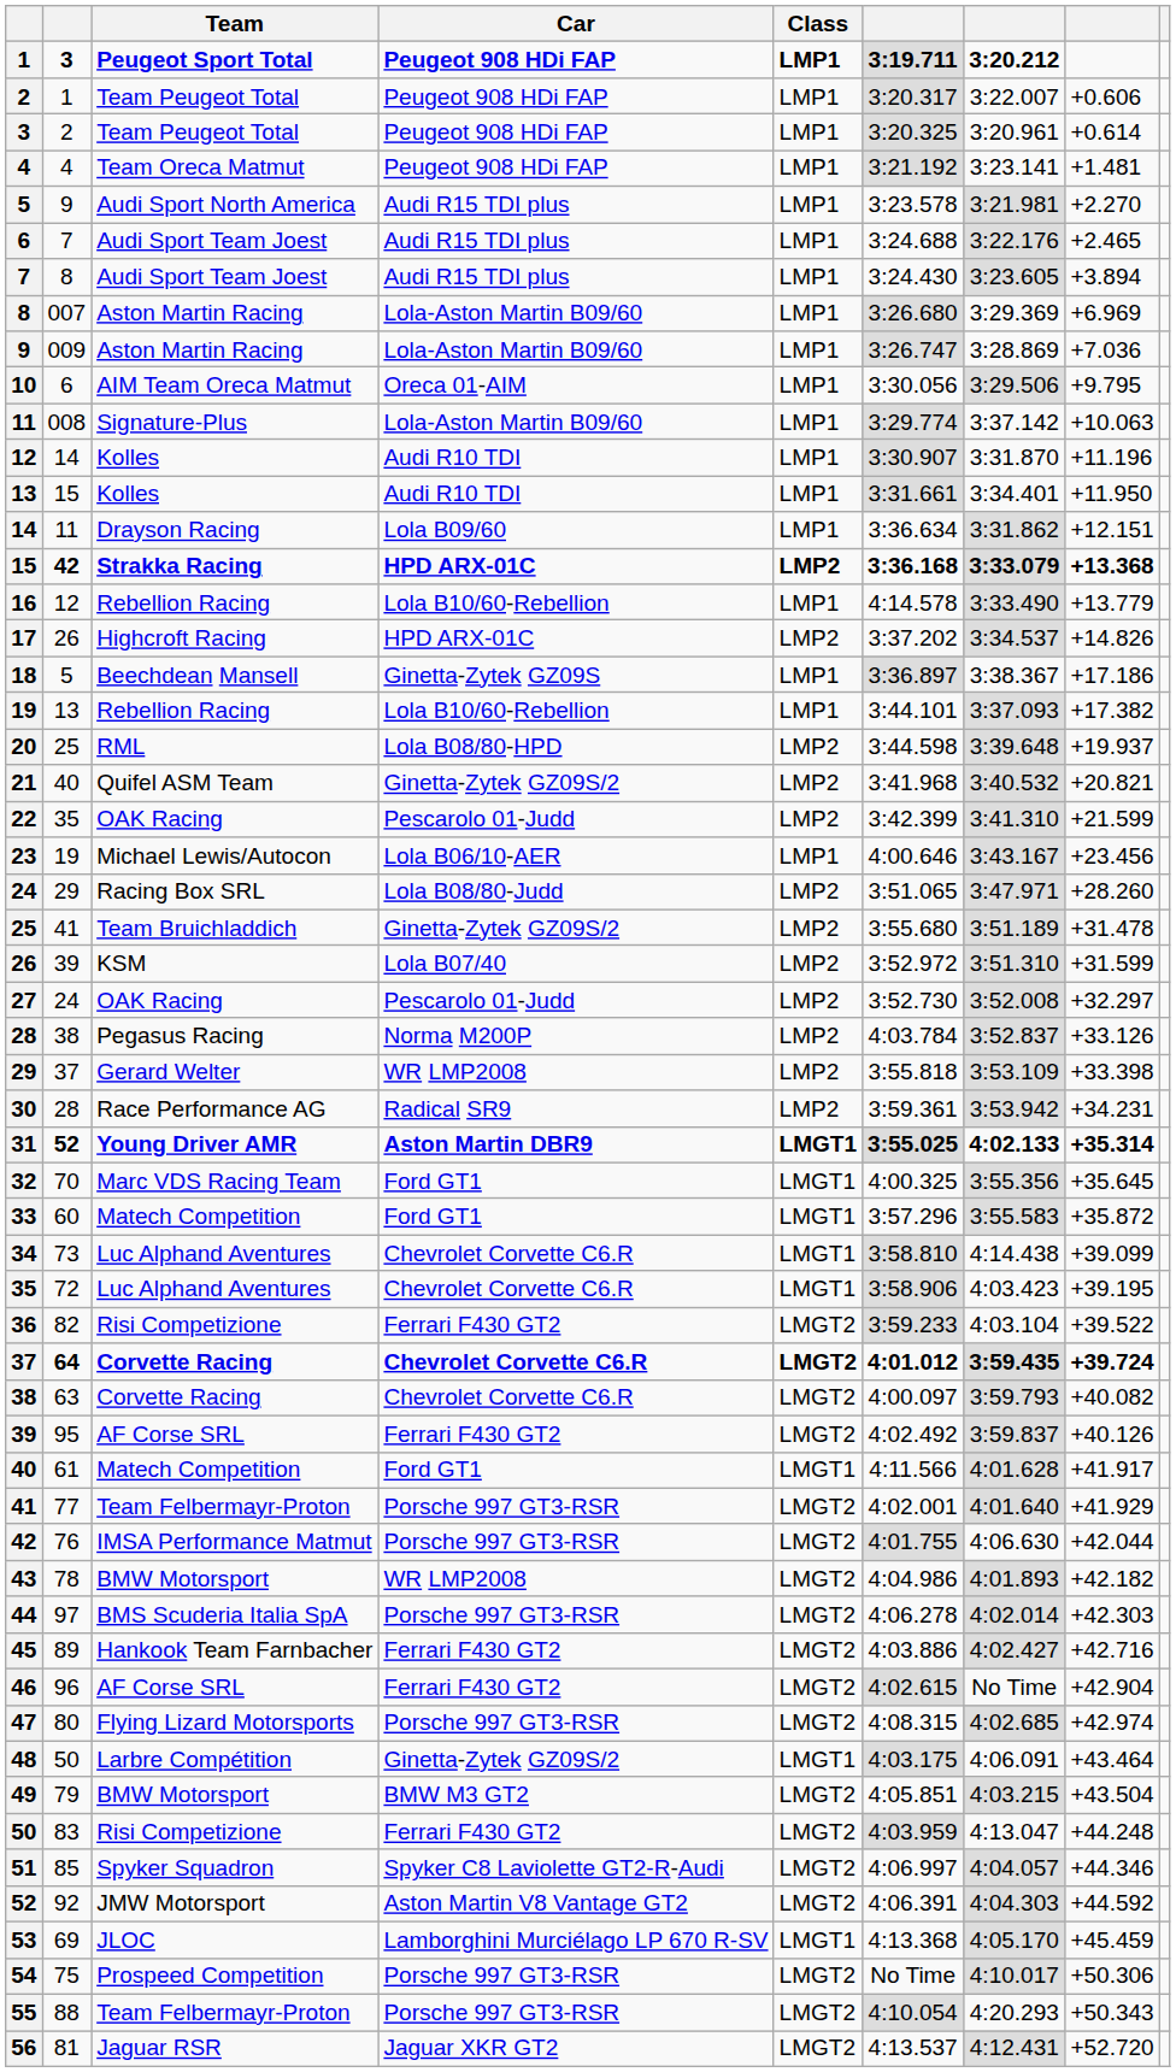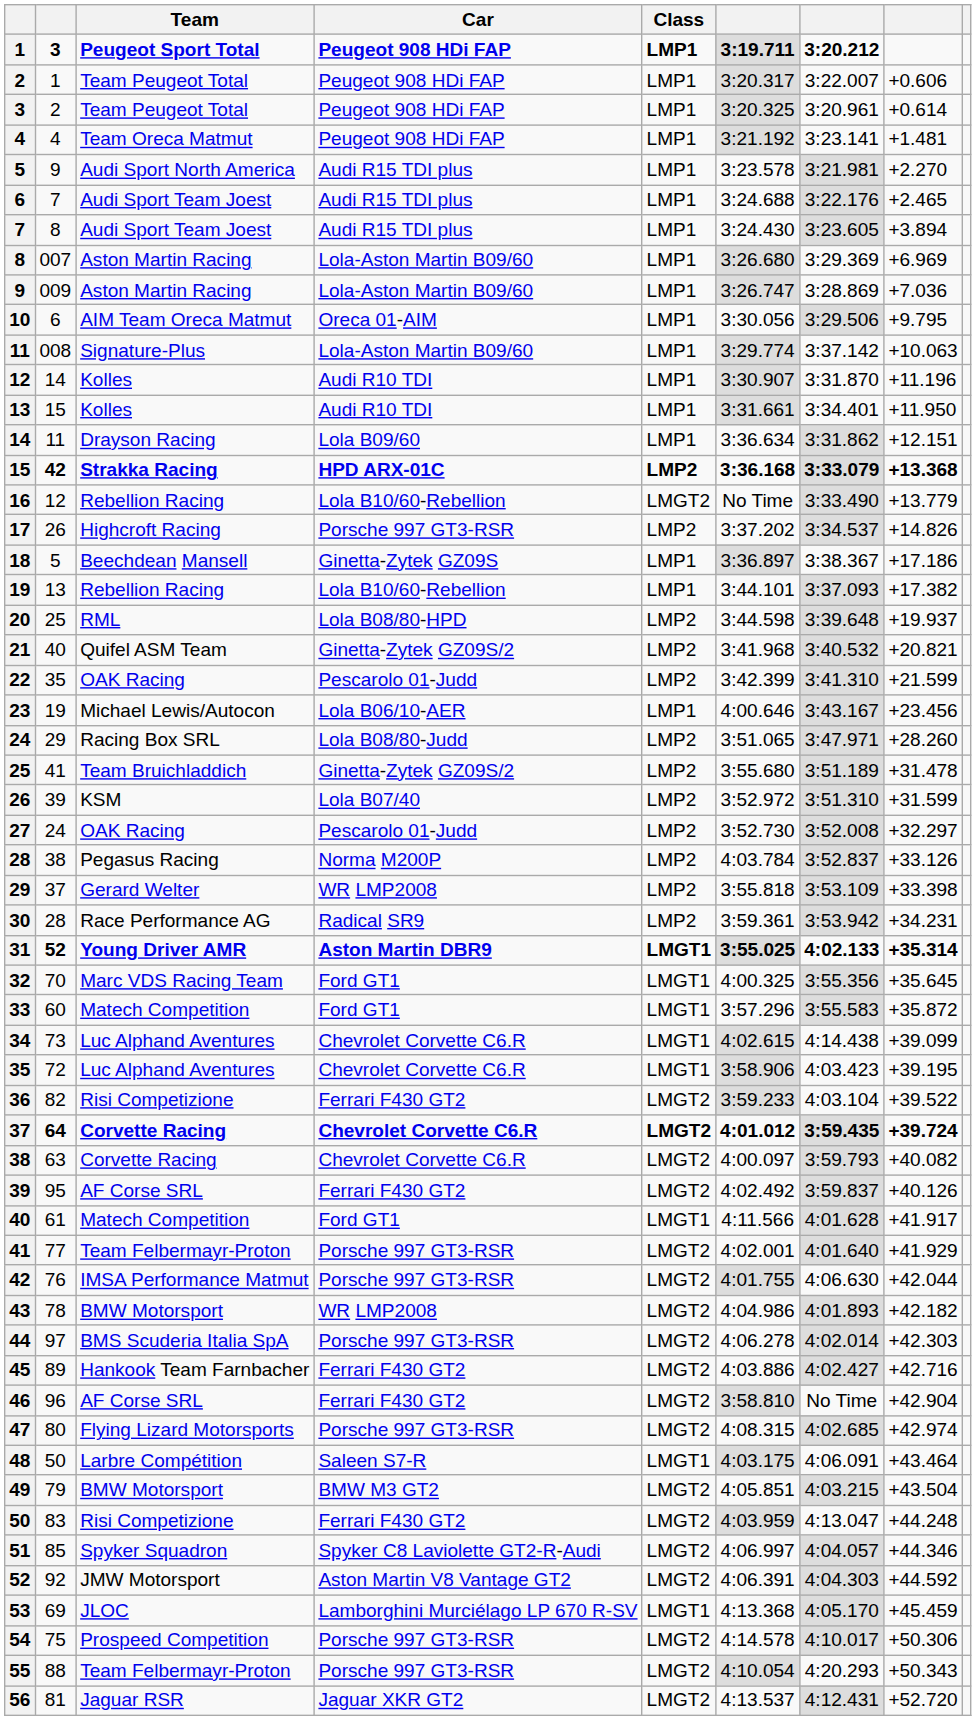16 | Class: LMP1 -> LMGT2
16 | column 6: 4:14.578 -> No Time
17 | Car: HPD ARX-01C -> Porsche 997 GT3-RSR
34 | column 6: 3:58.810 -> 4:02.615
46 | column 6: 4:02.615 -> 3:58.810
48 | Car: Ginetta-Zytek GZ09S/2 -> Saleen S7-R
54 | column 6: No Time -> 4:14.578
